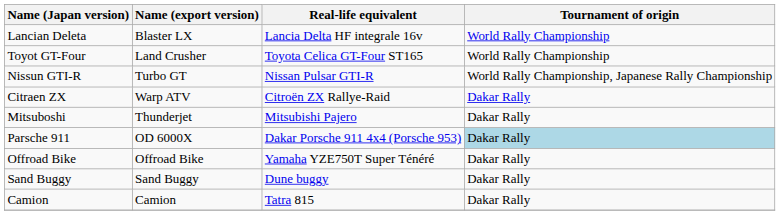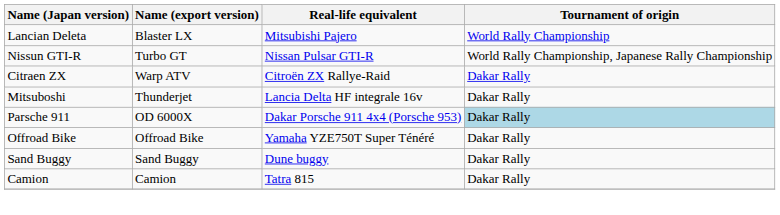Lancian Deleta | Real-life equivalent: Lancia Delta HF integrale 16v -> Mitsubishi Pajero
- row: Toyot GT-Four | Land Crusher | Toyota Celica GT-Four ST165 | World Rally Championship
Mitsuboshi | Real-life equivalent: Mitsubishi Pajero -> Lancia Delta HF integrale 16v
